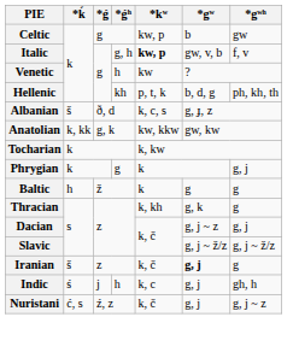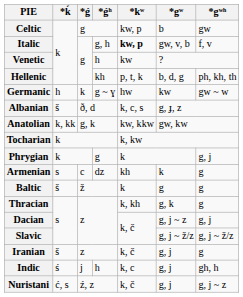+ row: Germanic | h | k | g ~ ɣ | hw | kw | gw ~ w
+ row: Armenian | s | c | dz | kh | k | g
Baltic | *ḱ: h -> š
Iranian | *gʷ: bold -> normal
